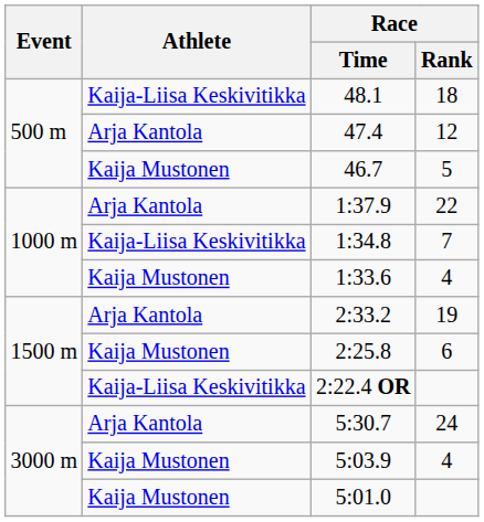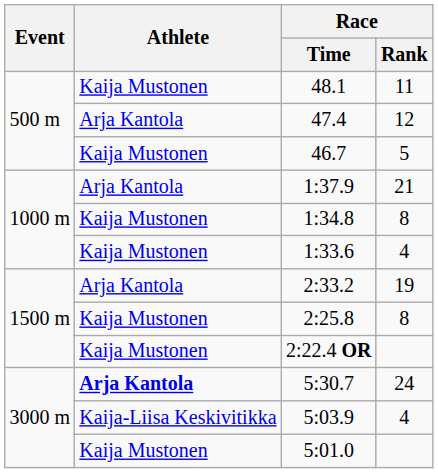48.1 | Athlete: Kaija-Liisa Keskivitikka -> Kaija Mustonen
48.1 | Race / Rank: 18 -> 11
1:37.9 | Race / Rank: 22 -> 21
1:34.8 | Athlete: Kaija-Liisa Keskivitikka -> Kaija Mustonen
1:34.8 | Race / Rank: 7 -> 8
2:25.8 | Race / Rank: 6 -> 8
2:22.4 OR | Athlete: Kaija-Liisa Keskivitikka -> Kaija Mustonen
5:30.7 | Athlete: normal -> bold
5:03.9 | Athlete: Kaija Mustonen -> Kaija-Liisa Keskivitikka
